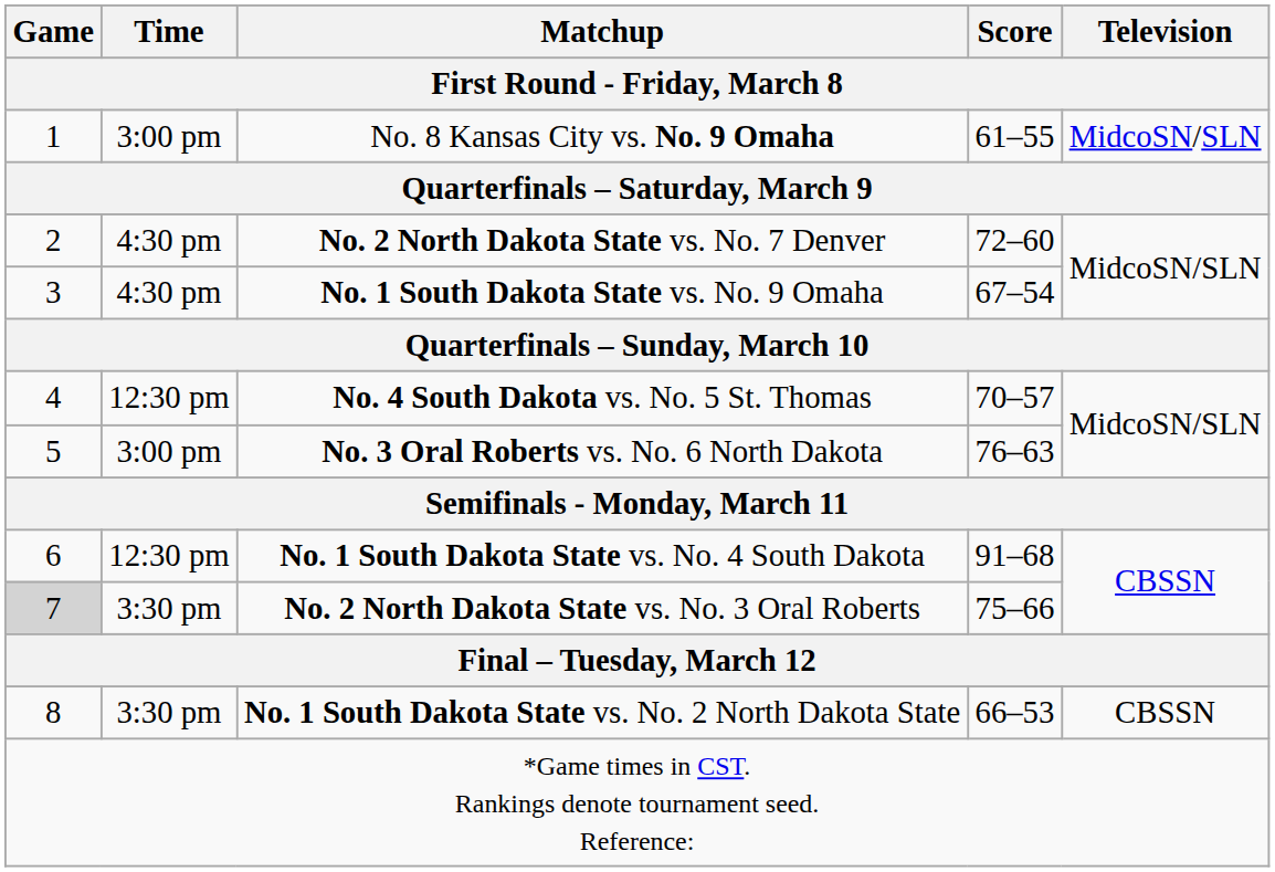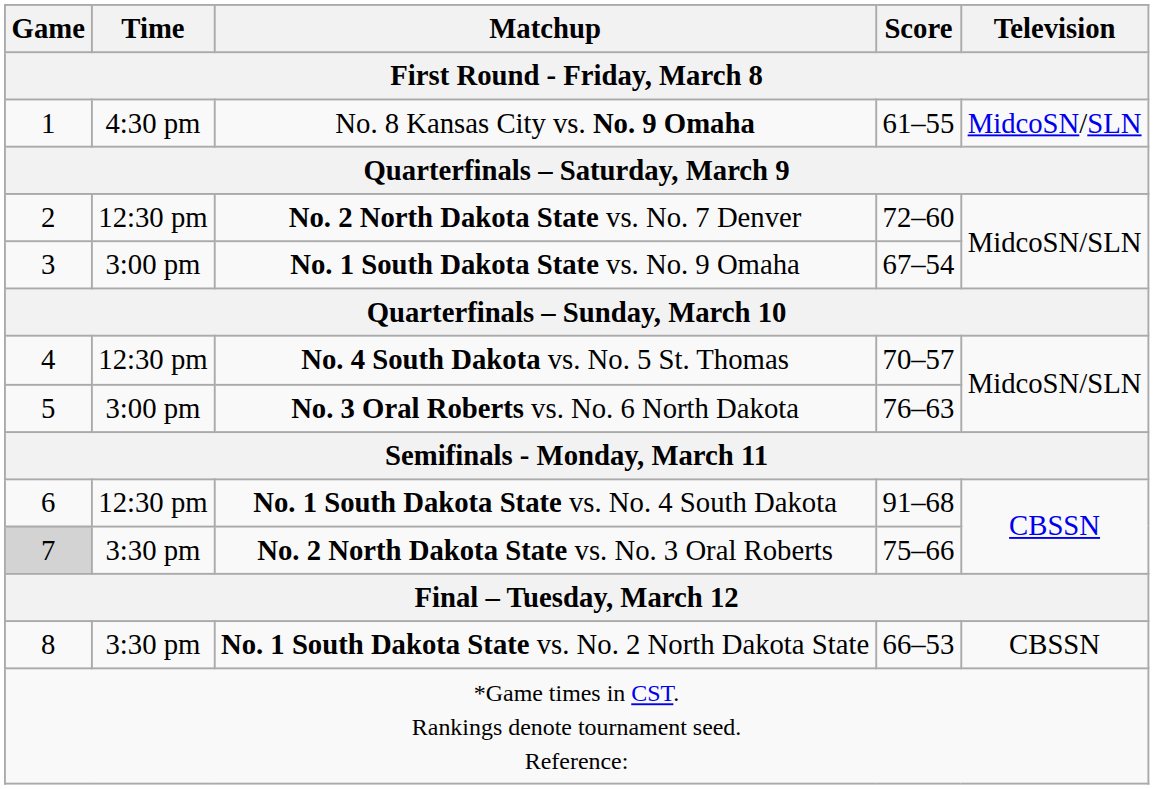No. 8 Kansas City vs. No. 9 Omaha | Time: 3:00 pm -> 4:30 pm
No. 2 North Dakota State vs. No. 7 Denver | Time: 4:30 pm -> 12:30 pm
No. 1 South Dakota State vs. No. 9 Omaha | Time: 4:30 pm -> 3:00 pm
